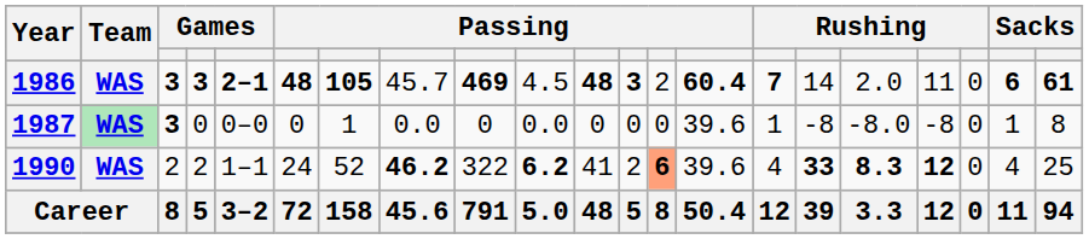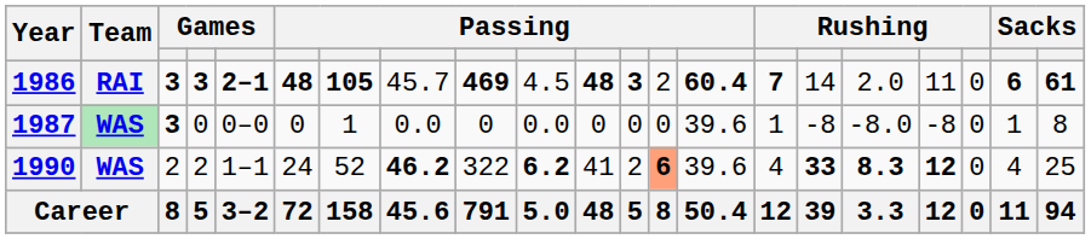1986 | Team: WAS -> RAI
